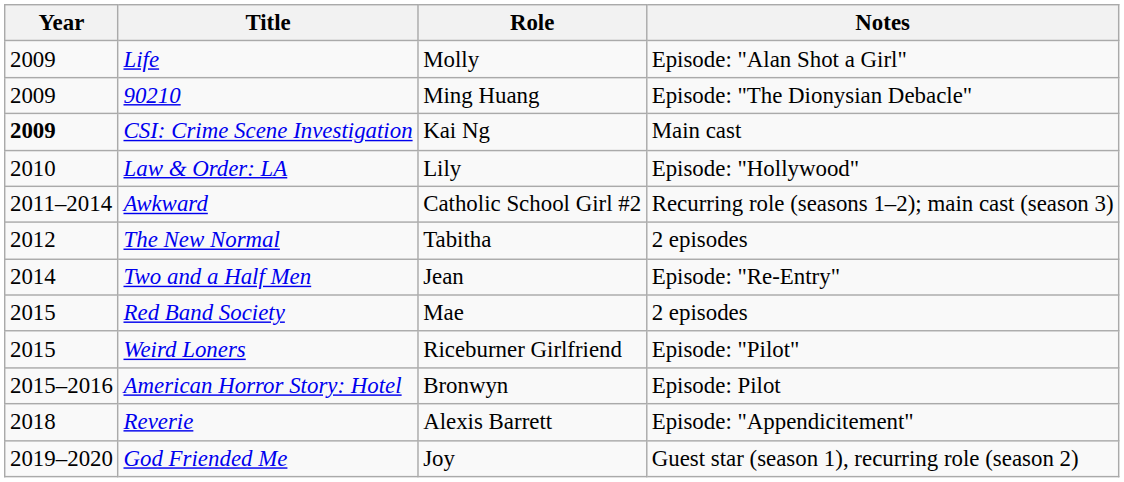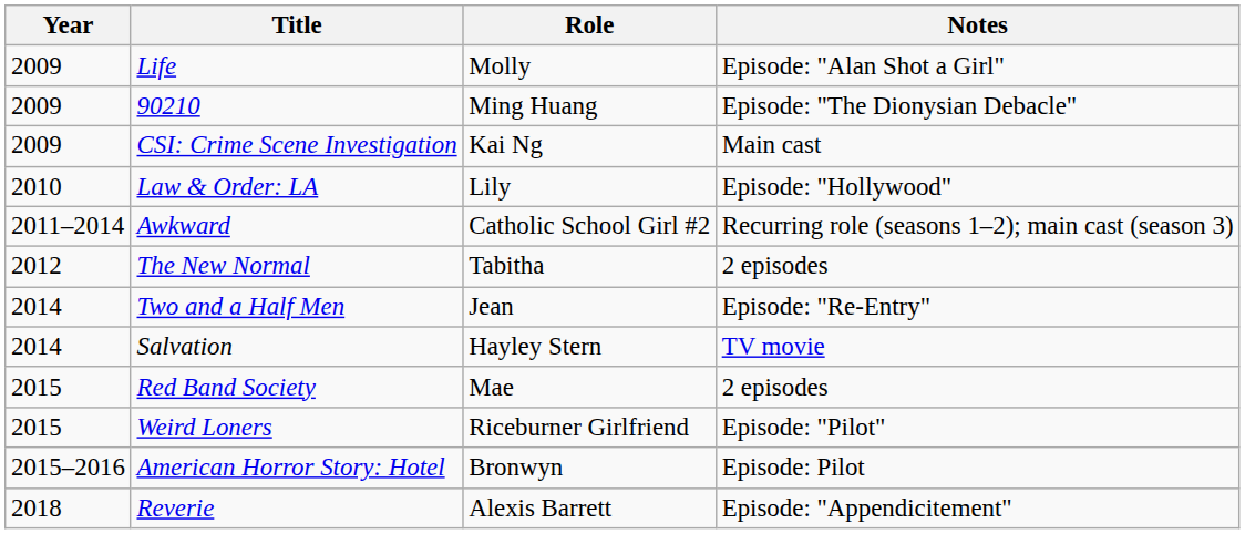CSI: Crime Scene Investigation | Year: bold -> normal
+ row: 2014 | Salvation | Hayley Stern | TV movie
- row: 2019–2020 | God Friended Me | Joy | Guest star (season 1), recurring role (season 2)
